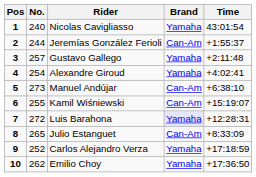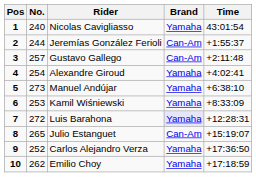Gustavo Gallego | Brand: Yamaha -> Can-Am
Manuel Andújar | Brand: Can-Am -> Yamaha
Kamil Wiśniewski | No.: 255 -> 253
Kamil Wiśniewski | Brand: Can-Am -> Yamaha
Kamil Wiśniewski | Time: +15:19:07 -> +8:33:09
Julio Estanguet | Time: +8:33:09 -> +15:19:07
Carlos Alejandro Verza | Time: +17:18:59 -> +17:36:50
Emilio Choy | Time: +17:36:50 -> +17:18:59
